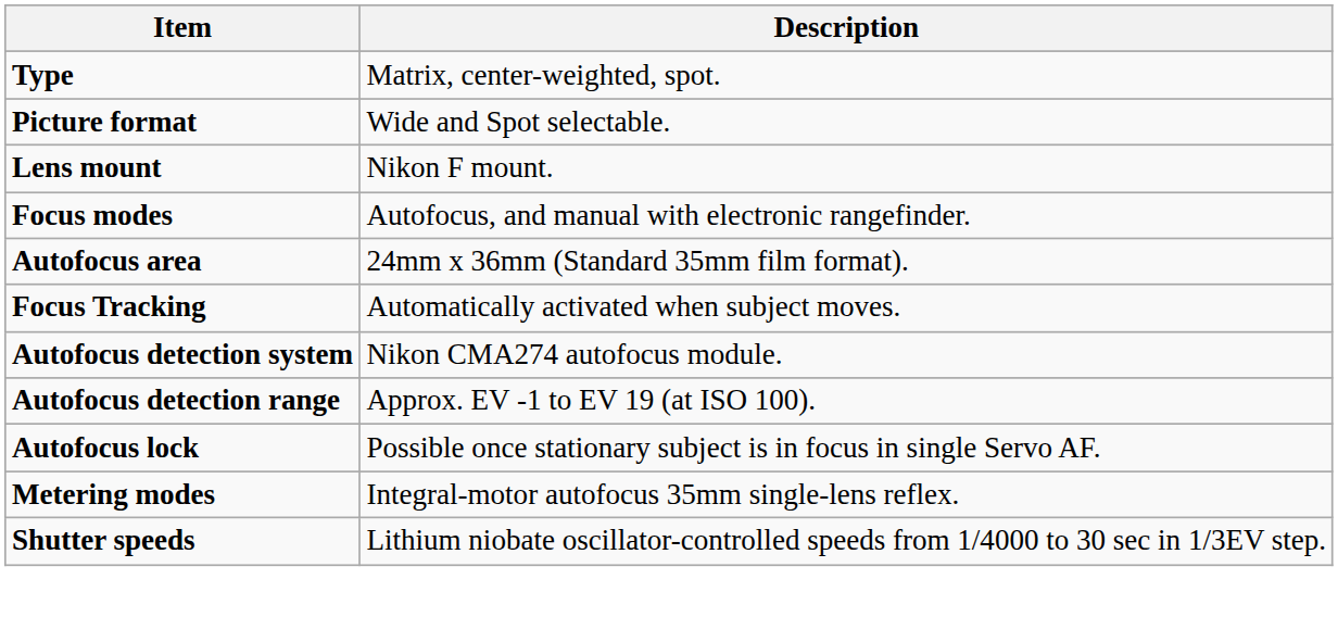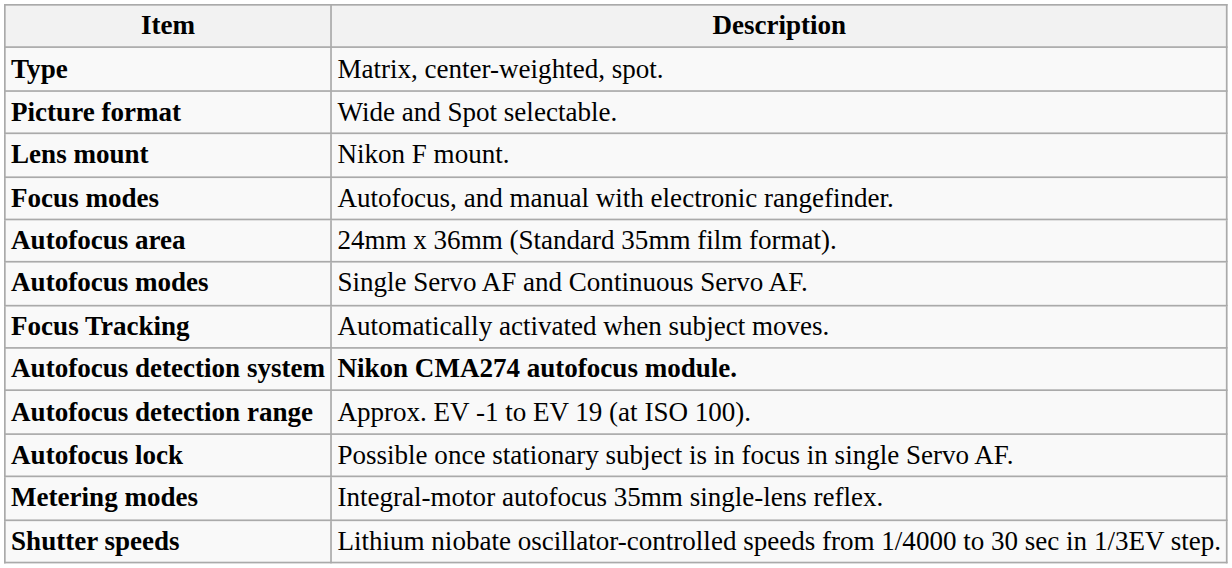+ row: Autofocus modes | Single Servo AF and Continuous Servo AF.
Autofocus detection system | Description: normal -> bold
